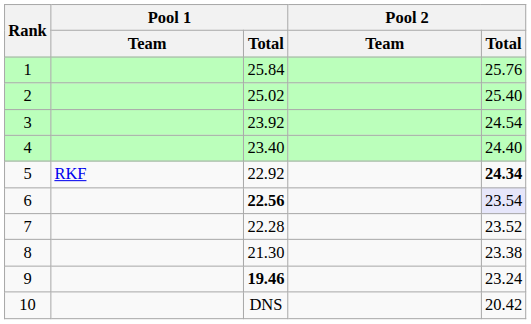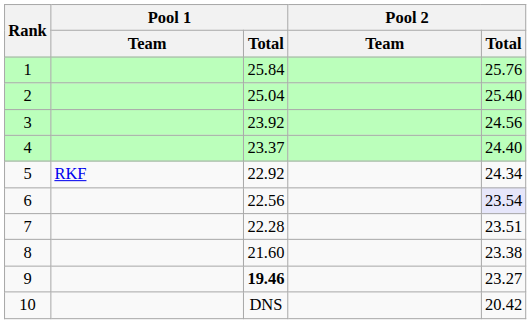2 | Pool 1 / Total: 25.02 -> 25.04
3 | Pool 2 / Total: 24.54 -> 24.56
4 | Pool 1 / Total: 23.40 -> 23.37
5 | Pool 2 / Total: bold -> normal
6 | Pool 1 / Total: bold -> normal
7 | Pool 2 / Total: 23.52 -> 23.51
8 | Pool 1 / Total: 21.30 -> 21.60
9 | Pool 2 / Total: 23.24 -> 23.27
